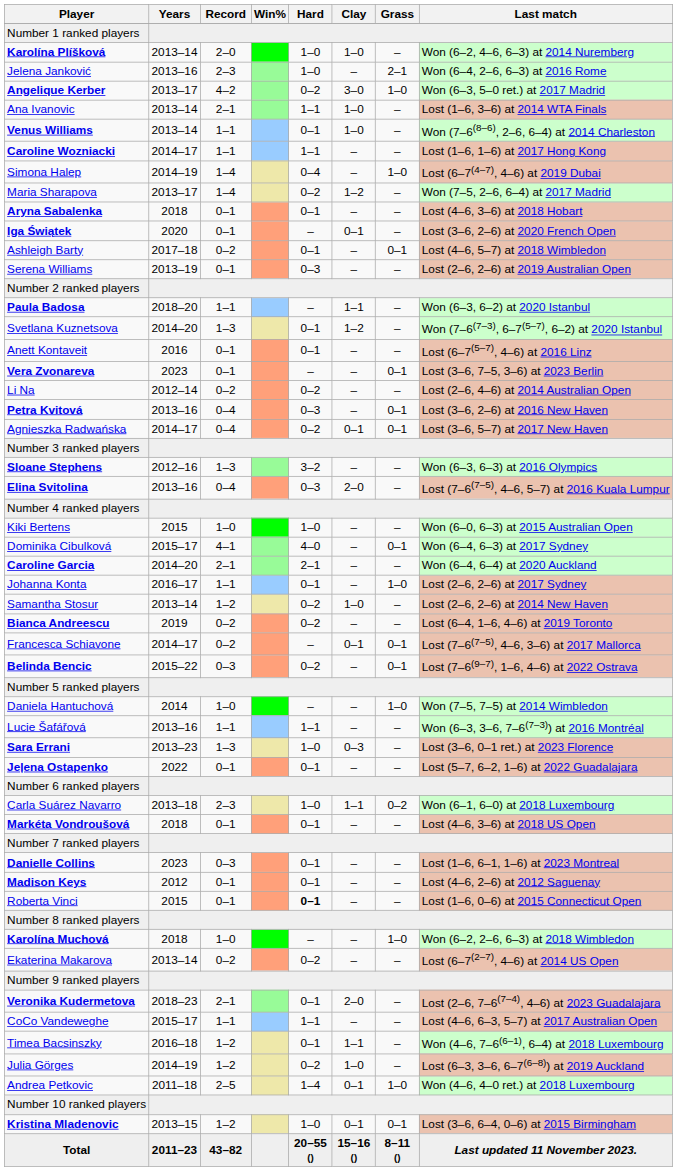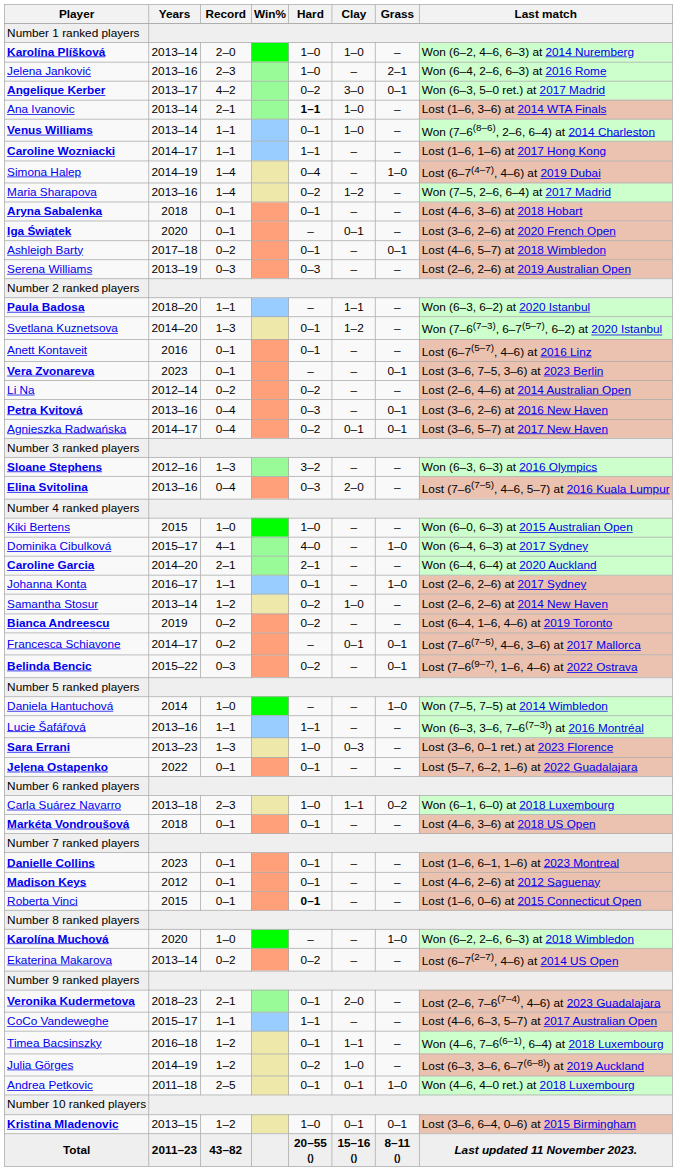Angelique Kerber | Grass: 1–0 -> 0–1
Ana Ivanovic | Hard: normal -> bold
Maria Sharapova | Years: 2013–17 -> 2013–16
Serena Williams | Record: 0–1 -> 0–3
Dominika Cibulková | Grass: 0–1 -> 1–0
Danielle Collins | Record: 0–3 -> 0–1
Karolína Muchová | Years: 2018 -> 2020
Andrea Petkovic | Hard: 1–4 -> 0–1
